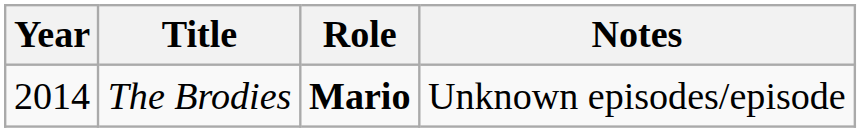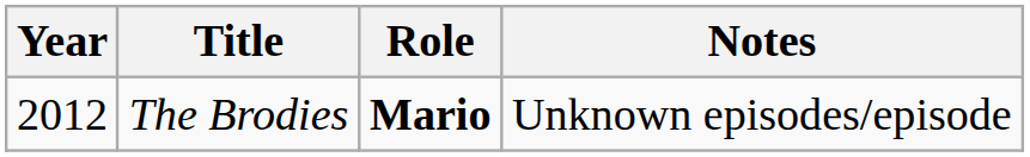The Brodies | Year: 2014 -> 2012
